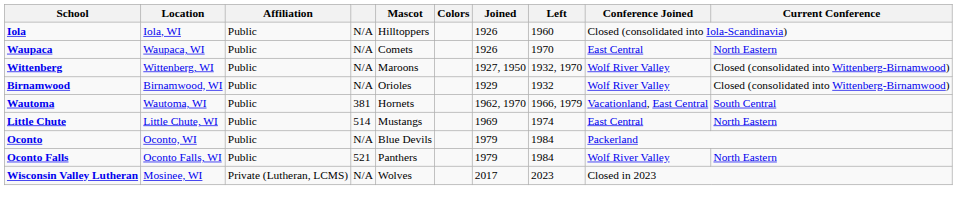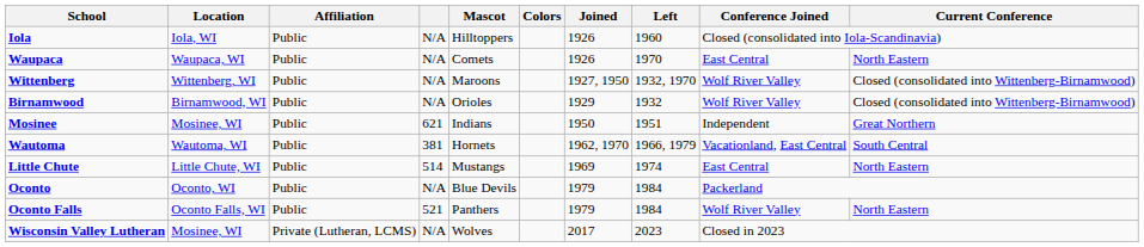+ row: Mosinee | Mosinee, WI | Public | 621 | Indians | 1950 | 1951 | Independent | Great Northern
